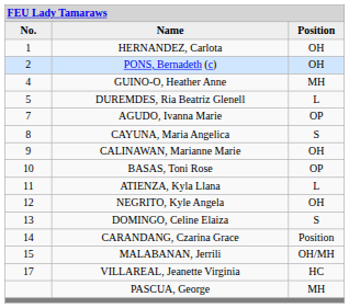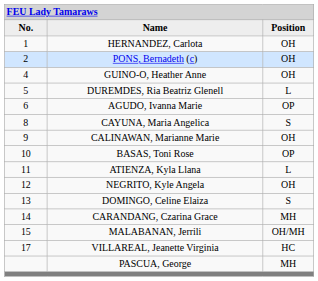GUINO-O, Heather Anne | column 3: MH -> OH
AGUDO, Ivanna Marie | column 1: 7 -> 6
CARANDANG, Czarina Grace | column 3: Position -> MH
